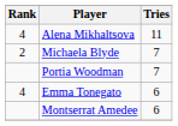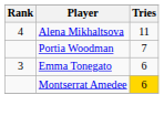- row: 2 | Michaela Blyde | 7
Emma Tonegato | Rank: 4 -> 3
Montserrat Amedee | Tries: no background -> gold background
